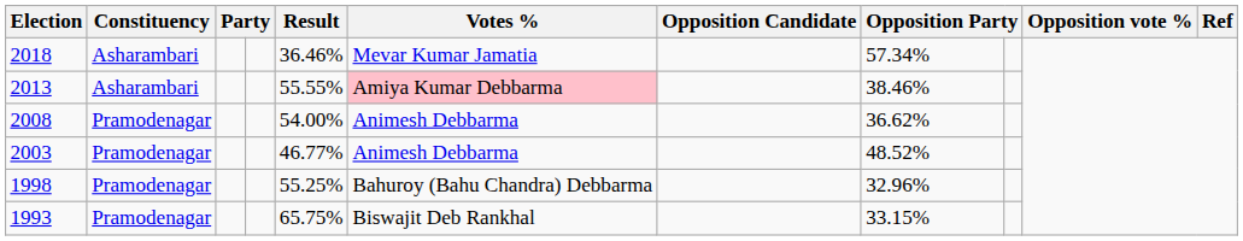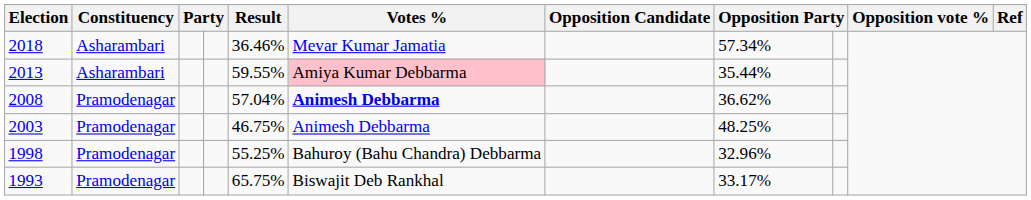2013 | Result: 55.55% -> 59.55%
2013 | column 8: 38.46% -> 35.44%
2008 | Result: 54.00% -> 57.04%
2008 | Votes %: normal -> bold
2003 | Result: 46.77% -> 46.75%
2003 | column 8: 48.52% -> 48.25%
1993 | column 8: 33.15% -> 33.17%
